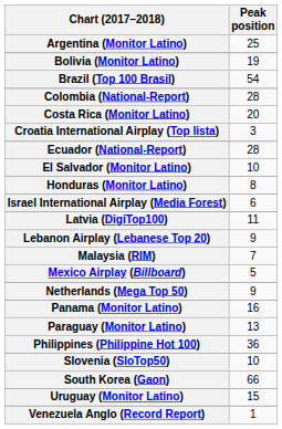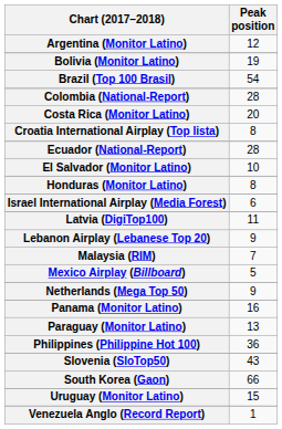Argentina (Monitor Latino) | Peak position: 25 -> 12
Croatia International Airplay (Top lista) | Peak position: 3 -> 8
Slovenia (SloTop50) | Peak position: 10 -> 43
